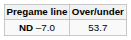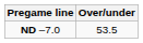ND –7.0 | Over/under: 53.7 -> 53.5
